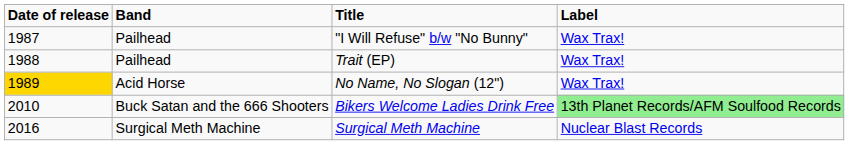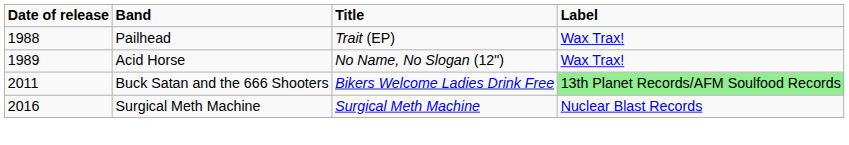- row: 1987 | Pailhead | "I Will Refuse" b/w "No Bunny" | Wax Trax!
No Name, No Slogan (12") | Date of release: gold background -> no background
Bikers Welcome Ladies Drink Free | Date of release: 2010 -> 2011
